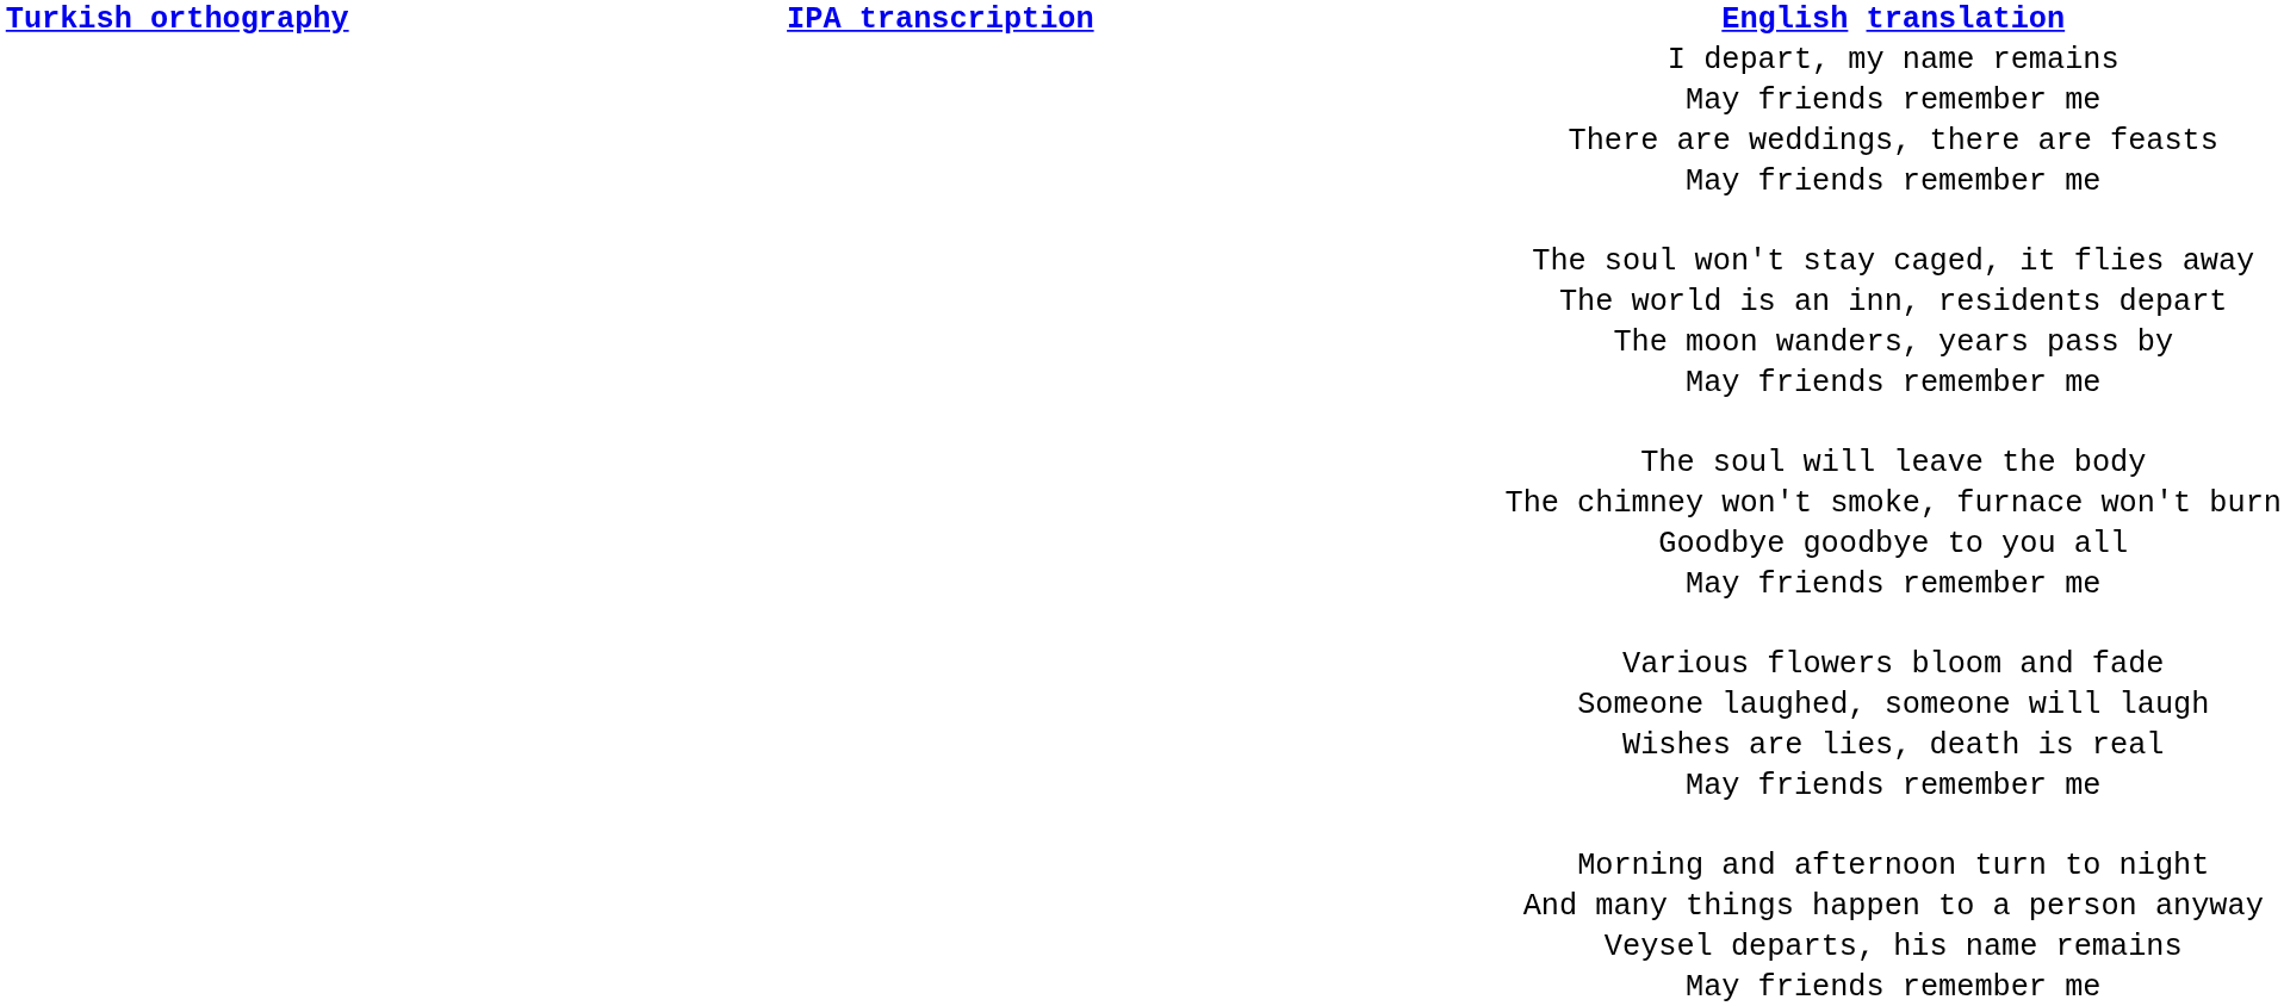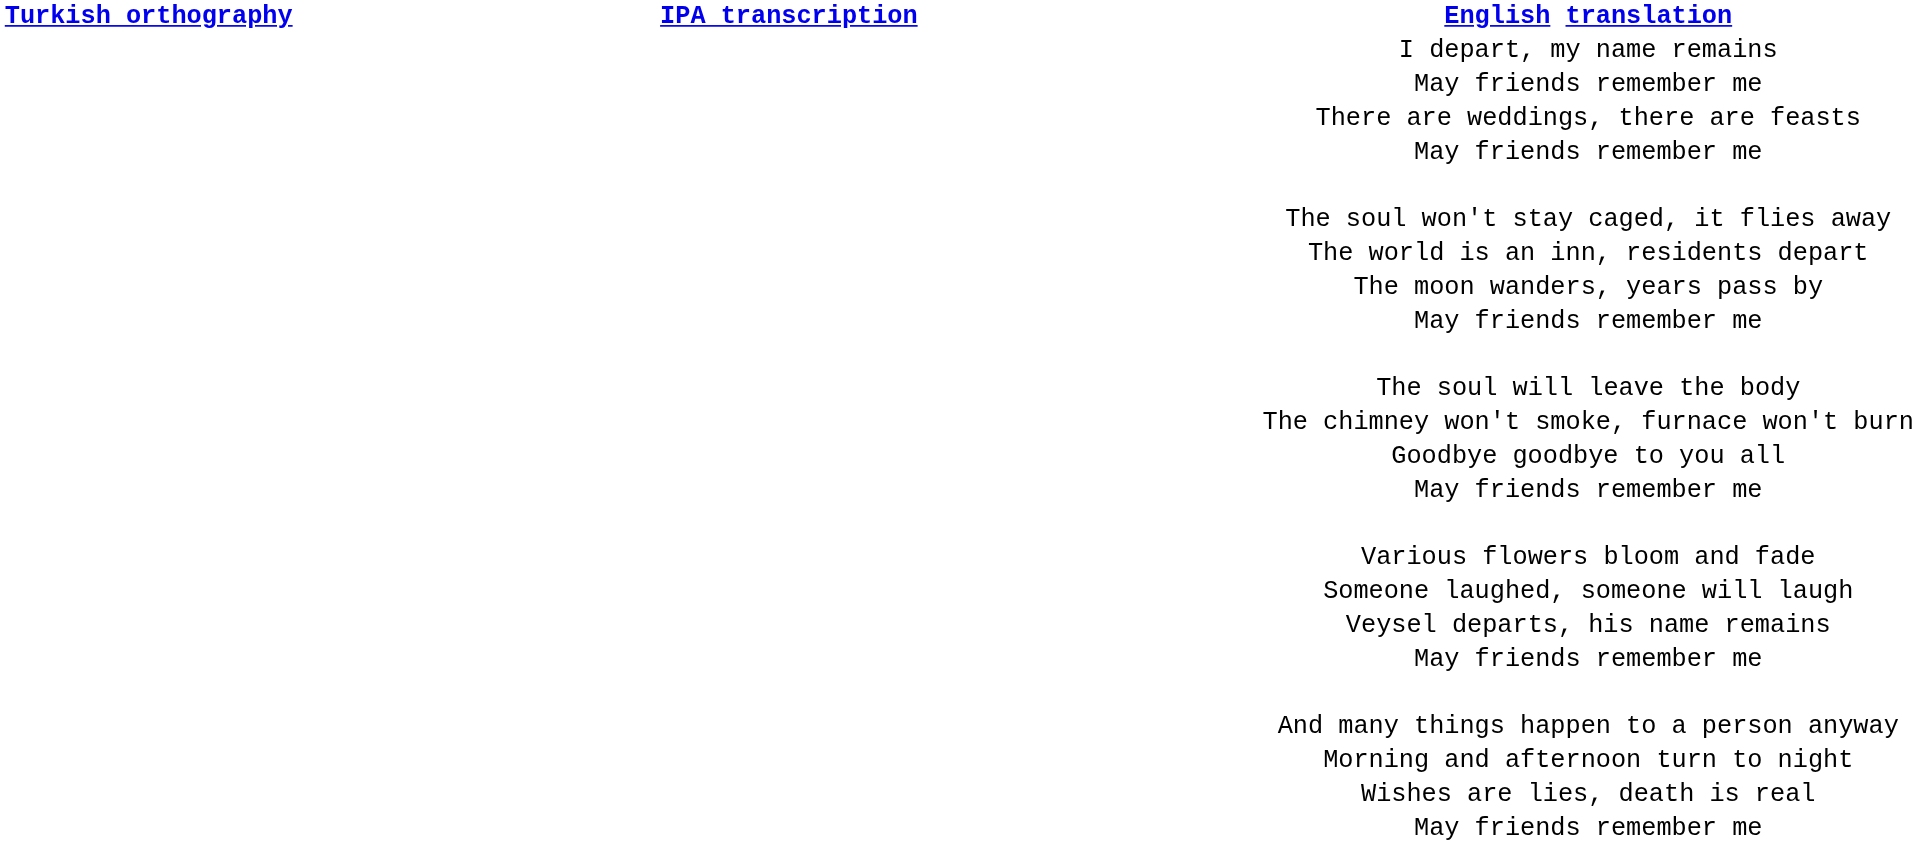rows swapped: Wishes are lies, death is real <-> Veysel departs, his name remains
rows swapped: Morning and afternoon turn to night <-> And many things happen to a person anyway
